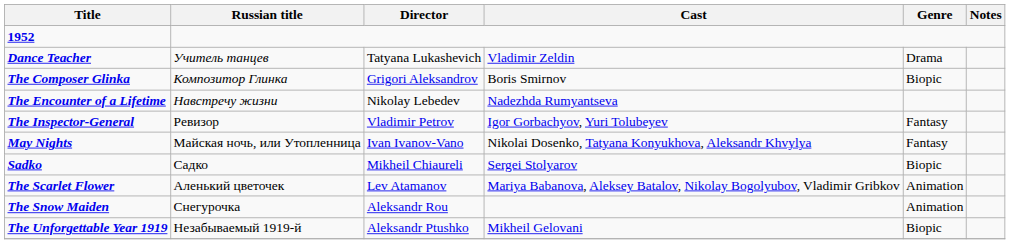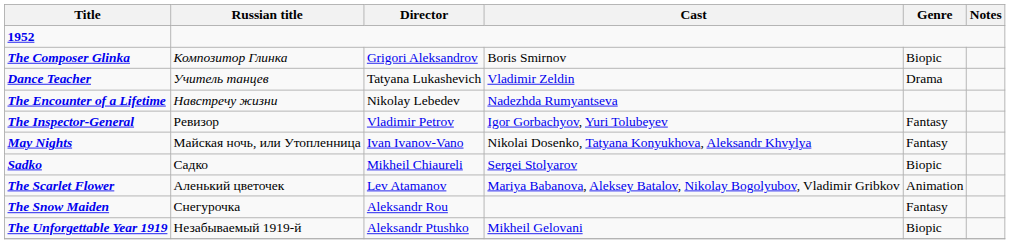rows swapped: The Composer Glinka <-> Dance Teacher
The Snow Maiden | Genre: Animation -> Fantasy
